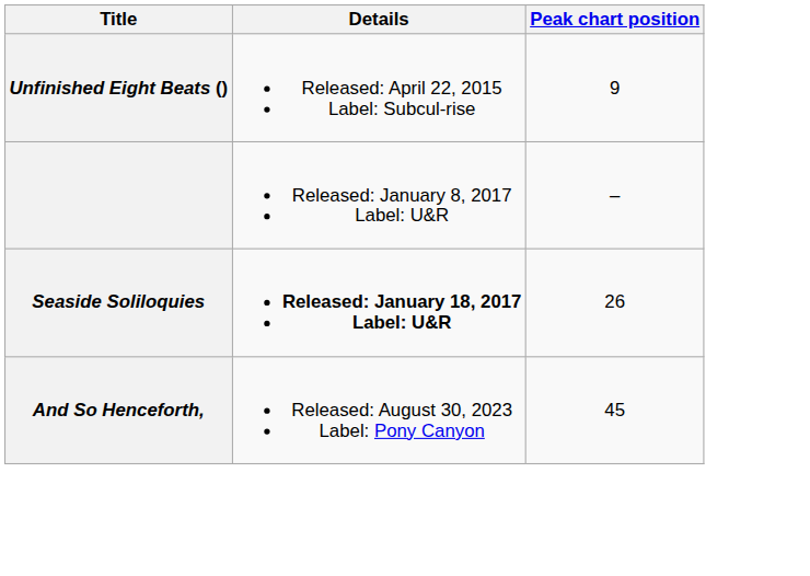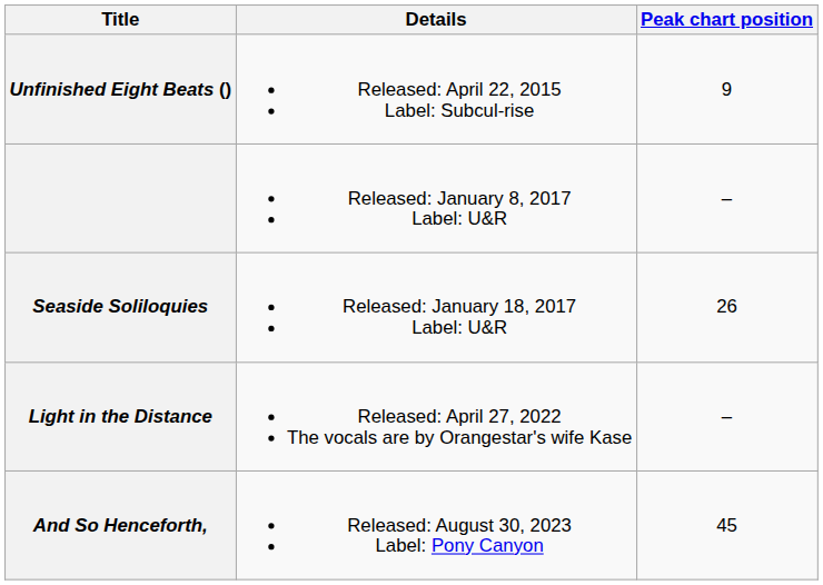Seaside Soliloquies | Details: bold -> normal
+ row: Light in the Distance | Released: April 27, 2022 The vocals are by Orangestar's wife Kase | –
